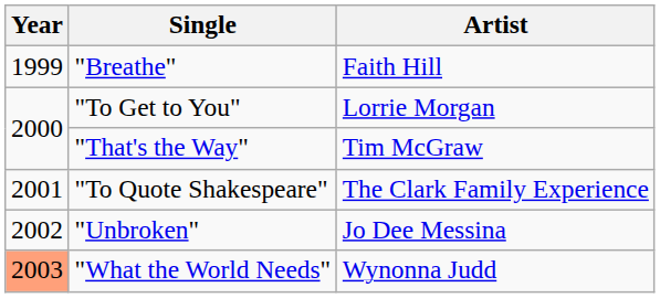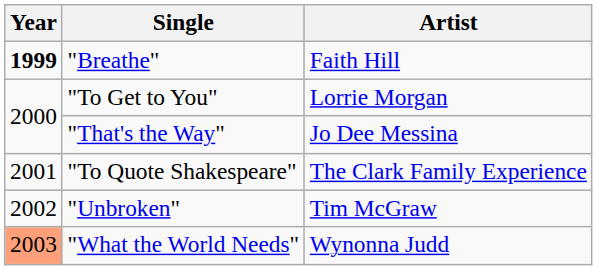"Breathe" | Year: normal -> bold
"That's the Way" | Artist: Tim McGraw -> Jo Dee Messina
"Unbroken" | Artist: Jo Dee Messina -> Tim McGraw
